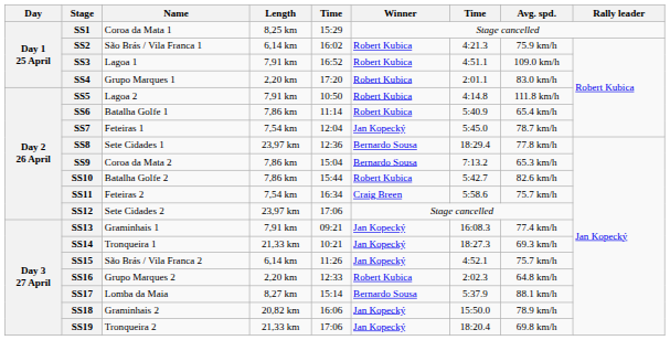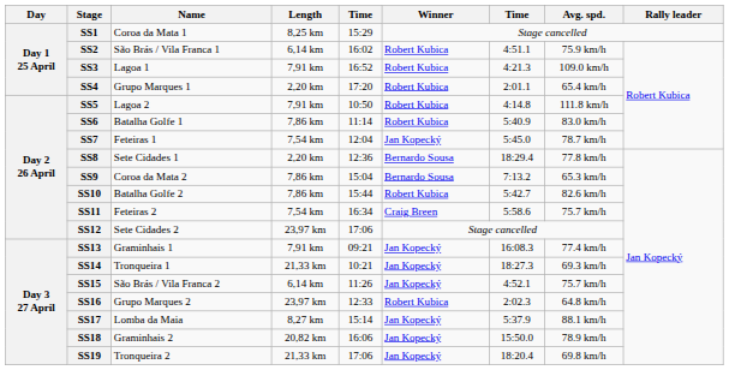SS2 | column 7: 4:21.3 -> 4:51.1
SS3 | column 7: 4:51.1 -> 4:21.3
SS4 | Avg. spd.: 83.0 km/h -> 65.4 km/h
SS6 | Avg. spd.: 65.4 km/h -> 83.0 km/h
SS8 | Length: 23,97 km -> 2,20 km
SS16 | Length: 2,20 km -> 23,97 km
SS17 | Winner: Bernardo Sousa -> Jan Kopecký
